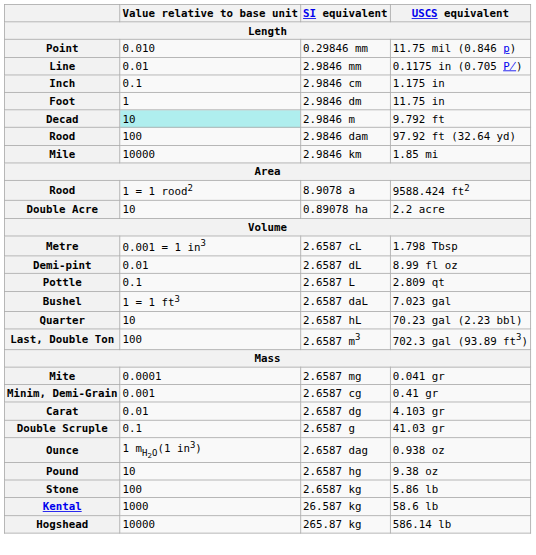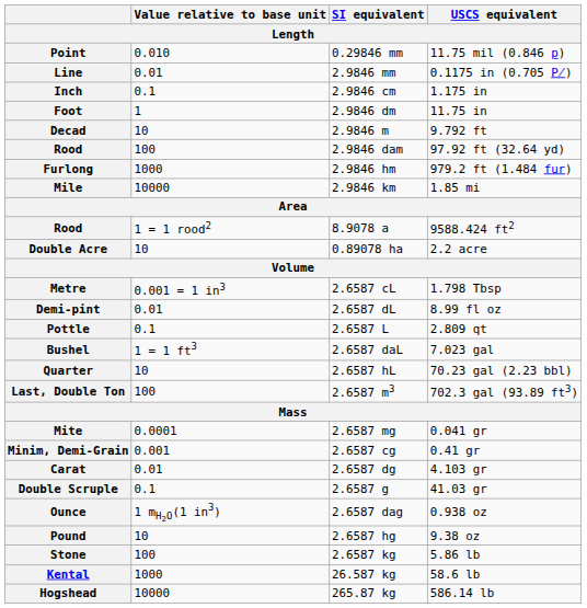Decad | Value relative to base unit: paleturquoise background -> no background
+ row: Furlong | 1000 | 2.9846 hm | 979.2 ft (1.484 fur)
